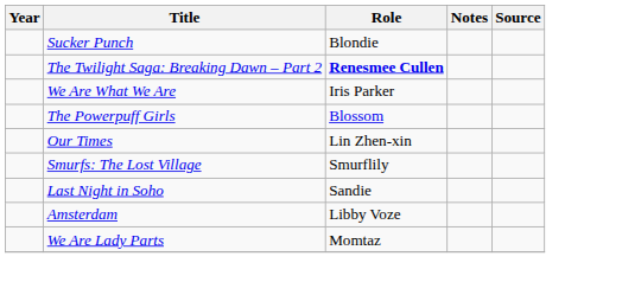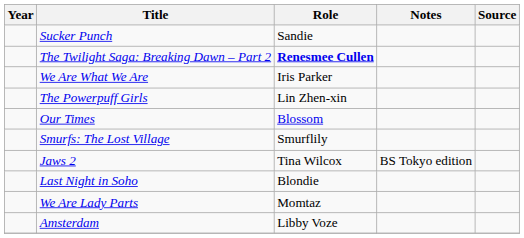Sucker Punch | Role: Blondie -> Sandie
The Powerpuff Girls | Role: Blossom -> Lin Zhen-xin
Our Times | Role: Lin Zhen-xin -> Blossom
+ row: Jaws 2 | Tina Wilcox | BS Tokyo edition
Last Night in Soho | Role: Sandie -> Blondie
rows swapped: We Are Lady Parts <-> Amsterdam
